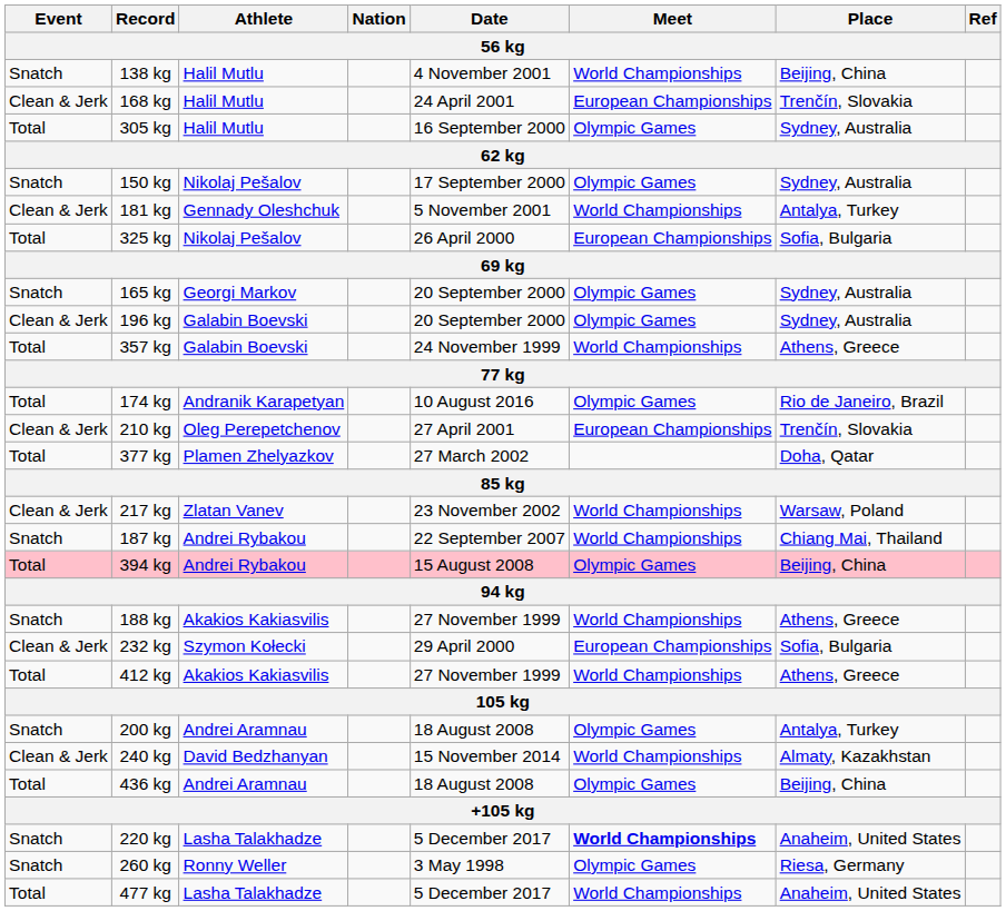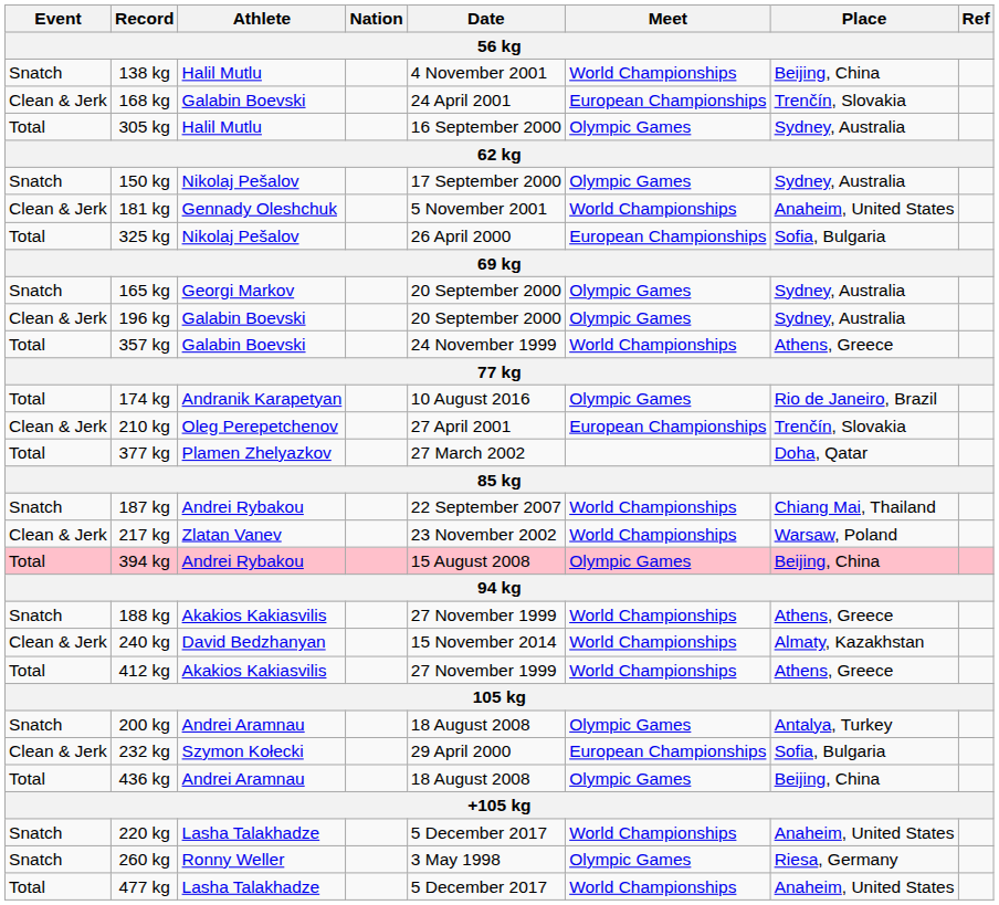168 kg | Athlete: Halil Mutlu -> Galabin Boevski
181 kg | Place: Antalya, Turkey -> Anaheim, United States
rows swapped: 187 kg <-> 217 kg
rows swapped: 232 kg <-> 240 kg
220 kg | Meet: bold -> normal
